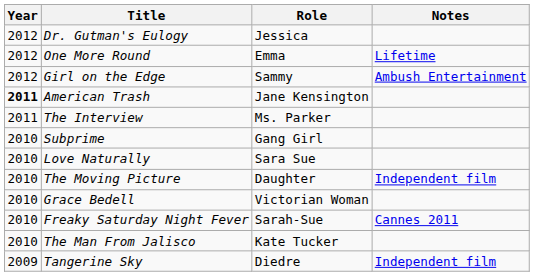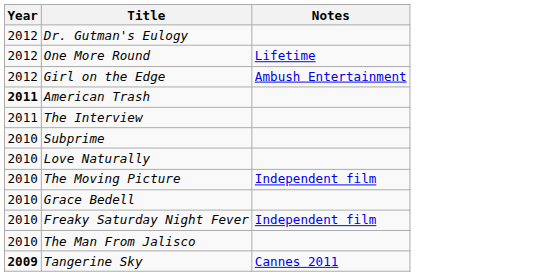- column: Role | Jessica | Emma | Sammy | Jane Kensington | Ms. Parker | Gang Girl | Sara Sue | Daughter | Victorian Woman | Sarah-Sue | Kate Tucker | Diedre
Freaky Saturday Night Fever | Notes: Cannes 2011 -> Independent film
Tangerine Sky | Year: normal -> bold
Tangerine Sky | Notes: Independent film -> Cannes 2011
